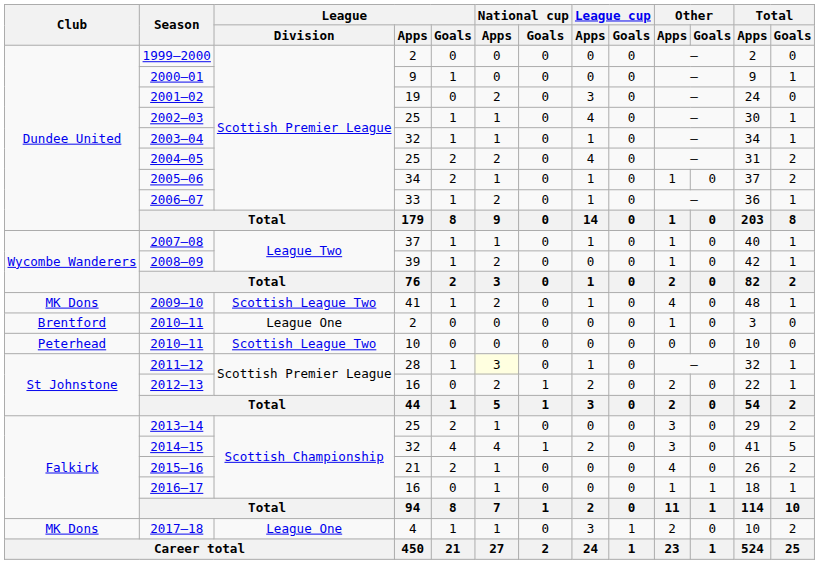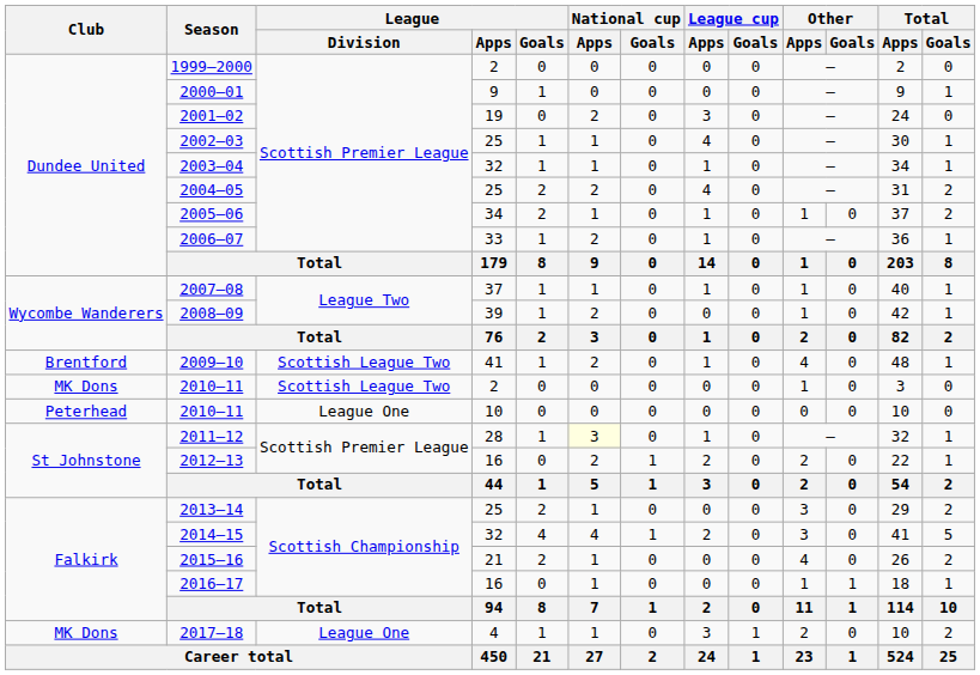2009–10 | Club: MK Dons -> Brentford
2010–11 / 2 | Club: Brentford -> MK Dons
2010–11 / 2 | League / Division: League One -> Scottish League Two
2010–11 / 10 | League / Division: Scottish League Two -> League One
